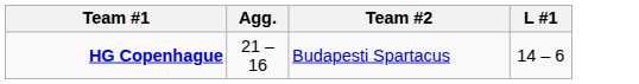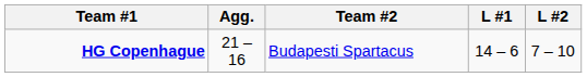+ column: L #2 | 7 – 10
